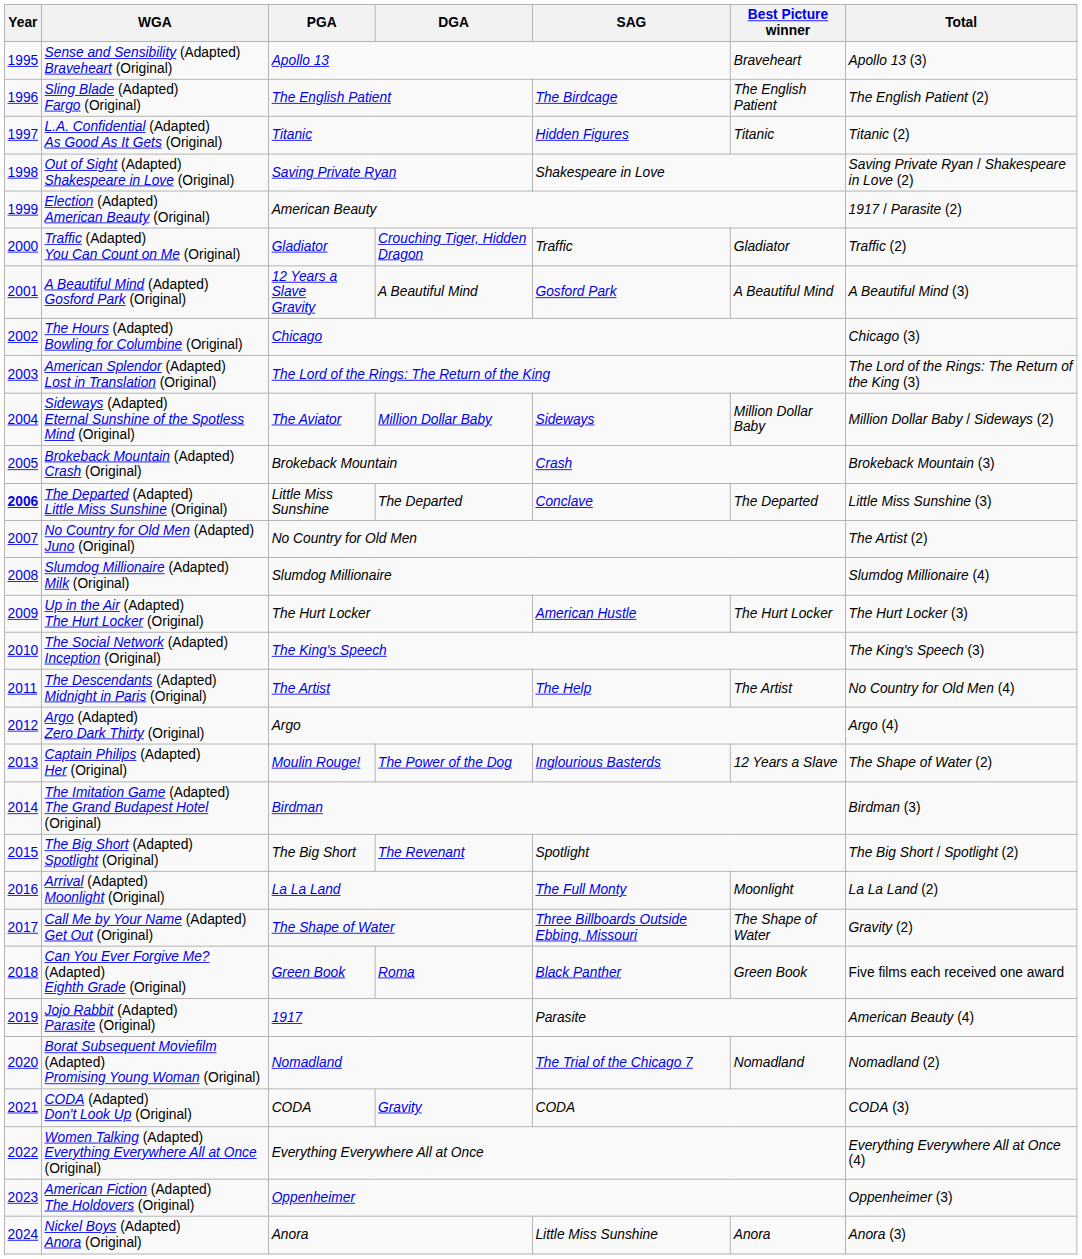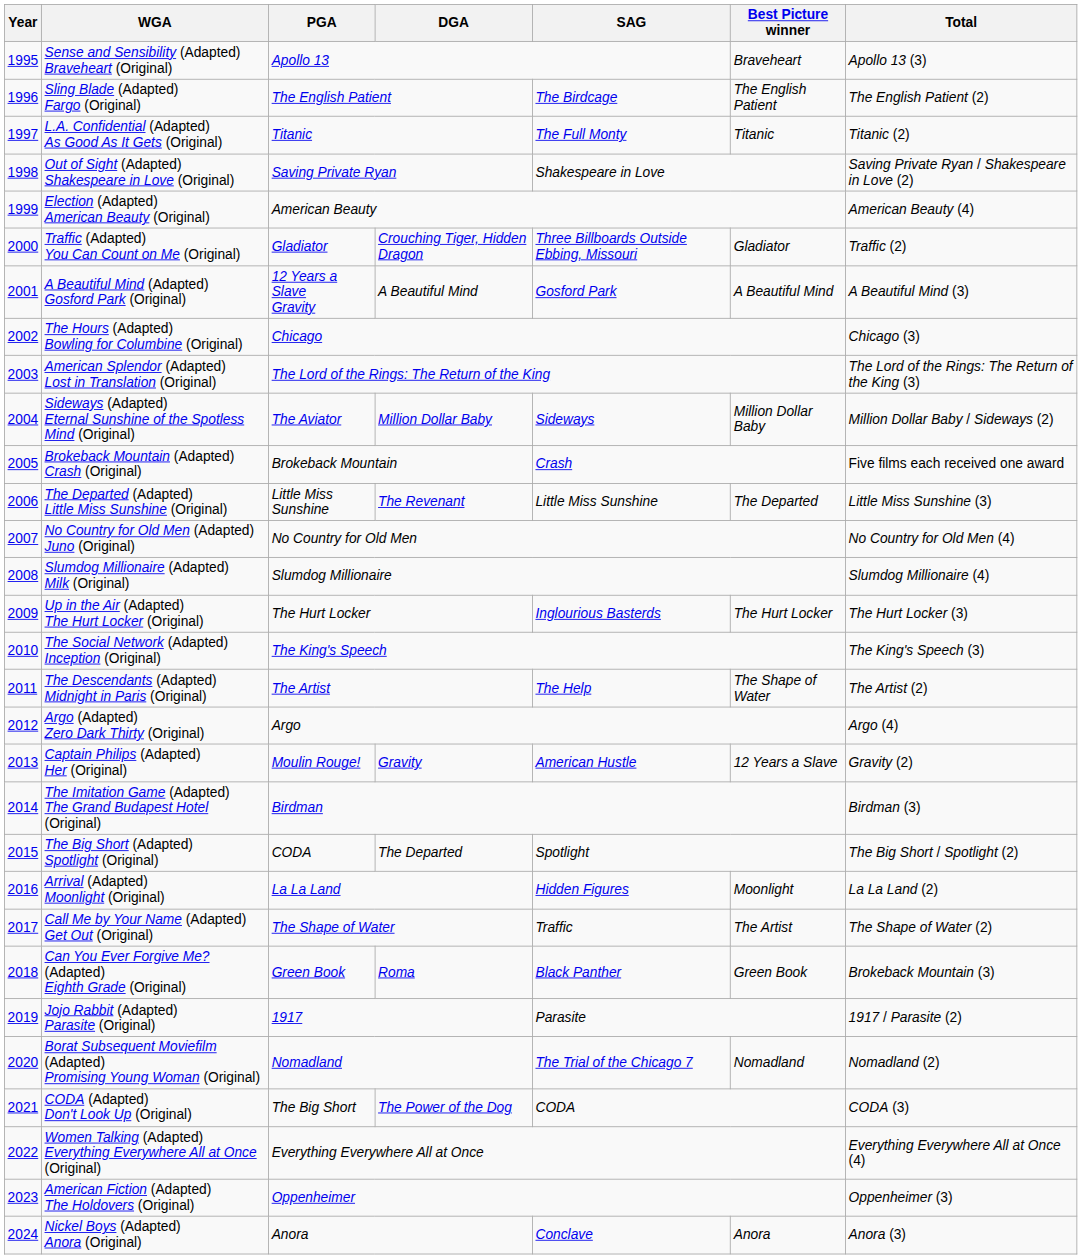L.A. Confidential (Adapted) As Good As It Gets (Original) | SAG: Hidden Figures -> The Full Monty
Election (Adapted) American Beauty (Original) | Total: 1917 / Parasite (2) -> American Beauty (4)
Traffic (Adapted) You Can Count on Me (Original) | SAG: Traffic -> Three Billboards Outside Ebbing, Missouri
Brokeback Mountain (Adapted) Crash (Original) | Total: Brokeback Mountain (3) -> Five films each received one award
The Departed (Adapted) Little Miss Sunshine (Original) | Year: bold -> normal
The Departed (Adapted) Little Miss Sunshine (Original) | DGA: The Departed -> The Revenant
The Departed (Adapted) Little Miss Sunshine (Original) | SAG: Conclave -> Little Miss Sunshine
No Country for Old Men (Adapted) Juno (Original) | Total: The Artist (2) -> No Country for Old Men (4)
Up in the Air (Adapted) The Hurt Locker (Original) | SAG: American Hustle -> Inglourious Basterds
The Descendants (Adapted) Midnight in Paris (Original) | Best Picture winner: The Artist -> The Shape of Water
The Descendants (Adapted) Midnight in Paris (Original) | Total: No Country for Old Men (4) -> The Artist (2)
Captain Philips (Adapted) Her (Original) | DGA: The Power of the Dog -> Gravity
Captain Philips (Adapted) Her (Original) | SAG: Inglourious Basterds -> American Hustle
Captain Philips (Adapted) Her (Original) | Total: The Shape of Water (2) -> Gravity (2)
The Big Short (Adapted) Spotlight (Original) | PGA: The Big Short -> CODA
The Big Short (Adapted) Spotlight (Original) | DGA: The Revenant -> The Departed
Arrival (Adapted) Moonlight (Original) | SAG: The Full Monty -> Hidden Figures
Call Me by Your Name (Adapted) Get Out (Original) | SAG: Three Billboards Outside Ebbing, Missouri -> Traffic
Call Me by Your Name (Adapted) Get Out (Original) | Best Picture winner: The Shape of Water -> The Artist
Call Me by Your Name (Adapted) Get Out (Original) | Total: Gravity (2) -> The Shape of Water (2)
Can You Ever Forgive Me? (Adapted) Eighth Grade (Original) | Total: Five films each received one award -> Brokeback Mountain (3)
Jojo Rabbit (Adapted) Parasite (Original) | Total: American Beauty (4) -> 1917 / Parasite (2)
CODA (Adapted) Don't Look Up (Original) | PGA: CODA -> The Big Short
CODA (Adapted) Don't Look Up (Original) | DGA: Gravity -> The Power of the Dog
Nickel Boys (Adapted) Anora (Original) | SAG: Little Miss Sunshine -> Conclave
